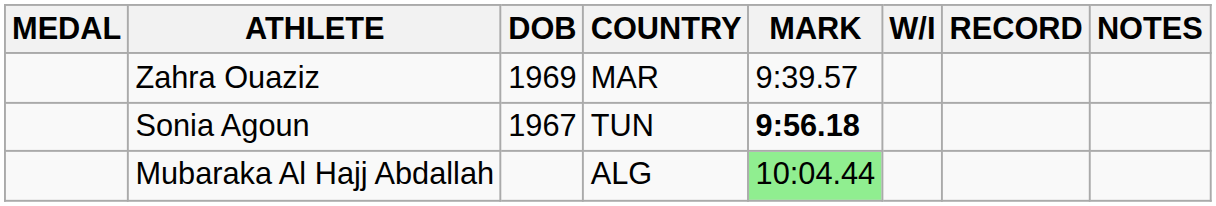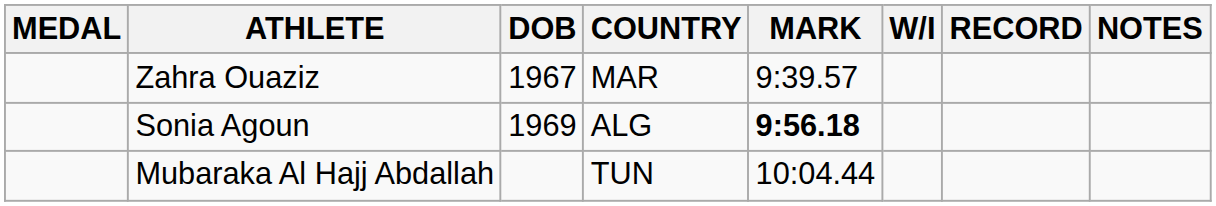Zahra Ouaziz | DOB: 1969 -> 1967
Sonia Agoun | DOB: 1967 -> 1969
Sonia Agoun | COUNTRY: TUN -> ALG
Mubaraka Al Hajj Abdallah | COUNTRY: ALG -> TUN
Mubaraka Al Hajj Abdallah | MARK: lightgreen background -> no background
